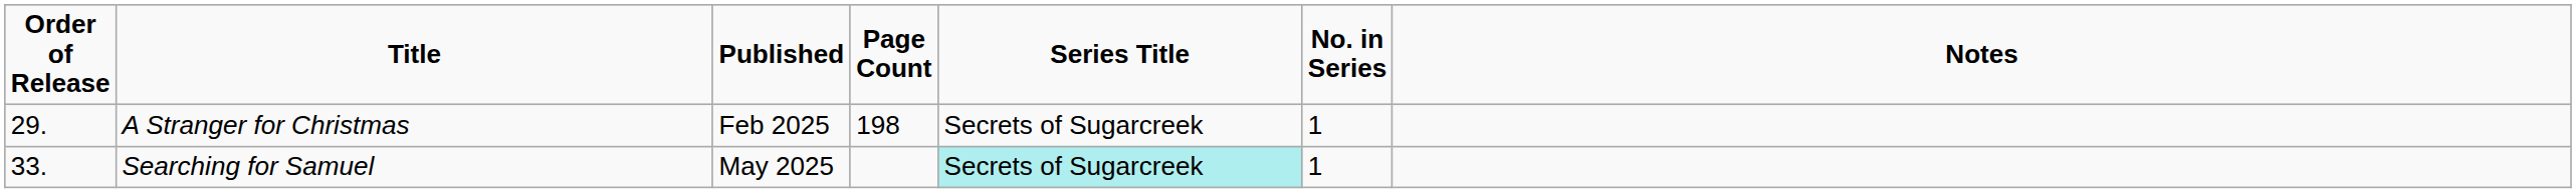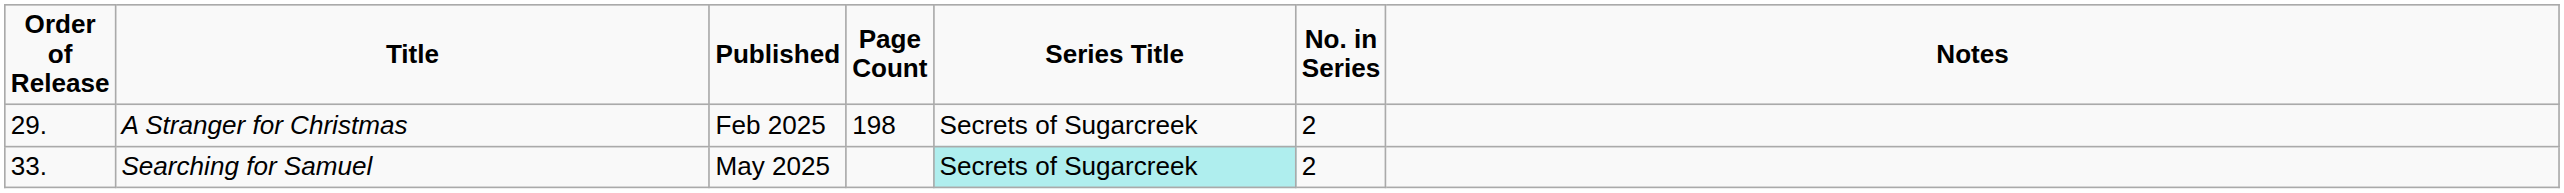A Stranger for Christmas | No. in Series: 1 -> 2
Searching for Samuel | No. in Series: 1 -> 2
